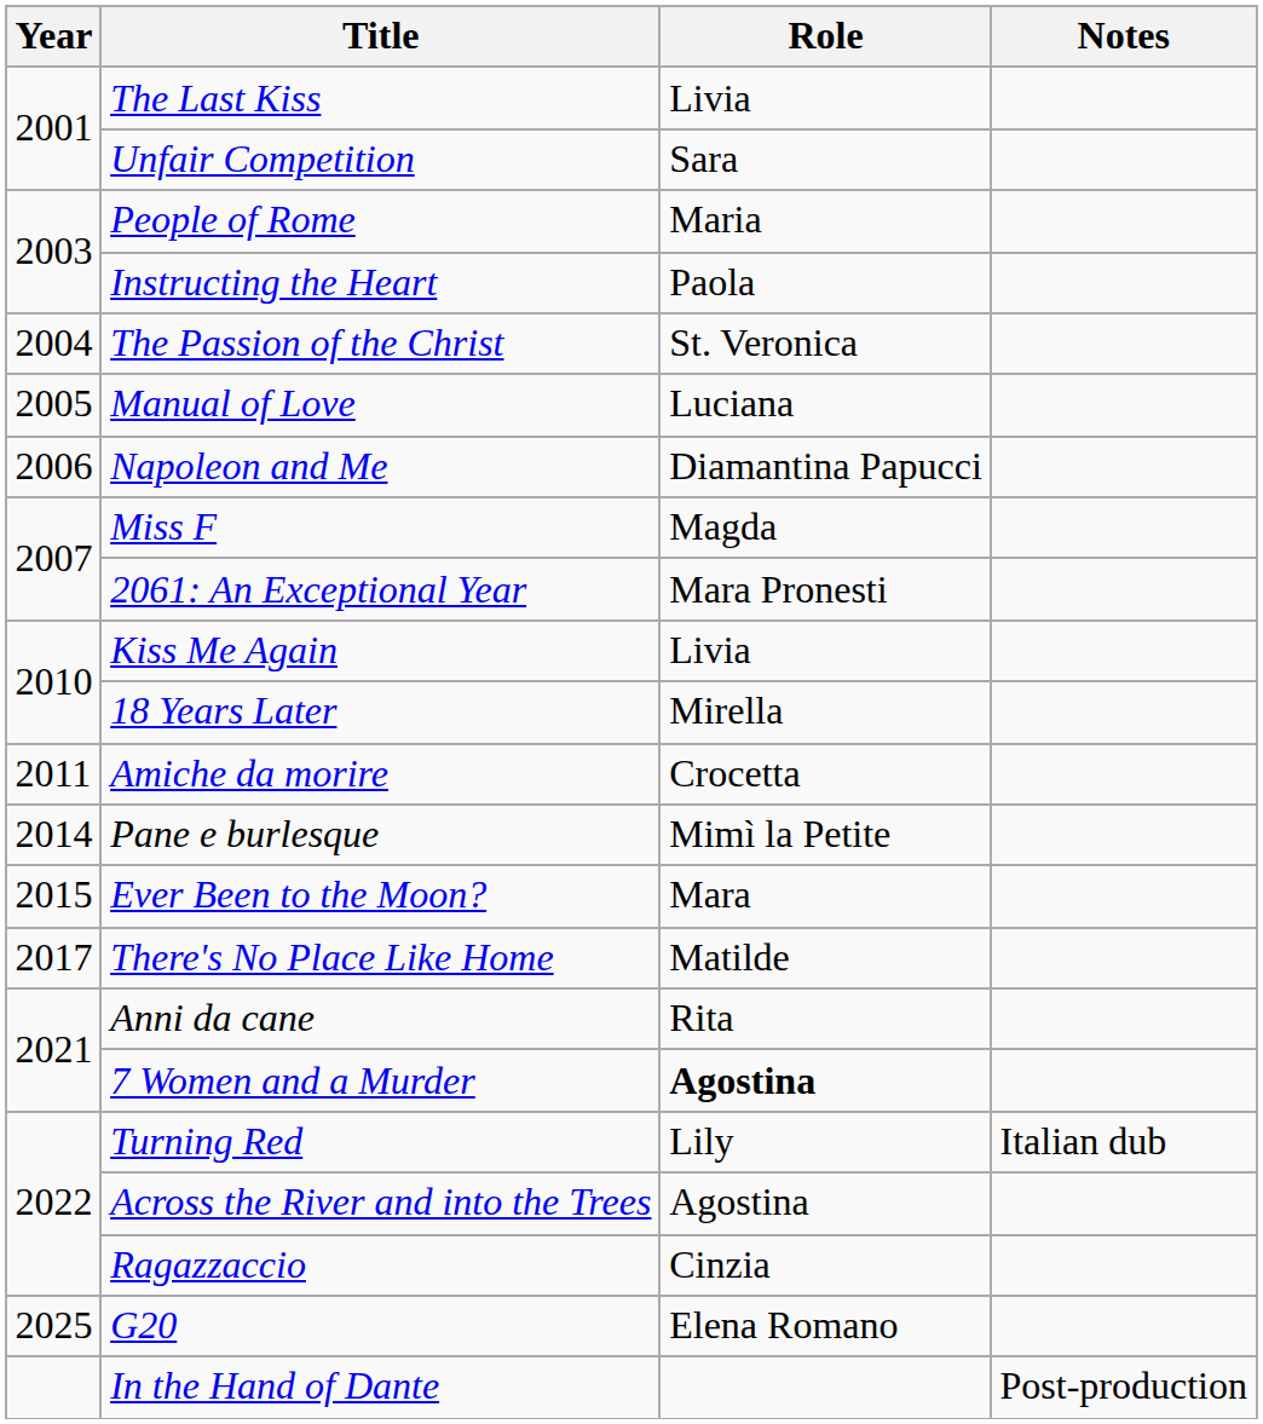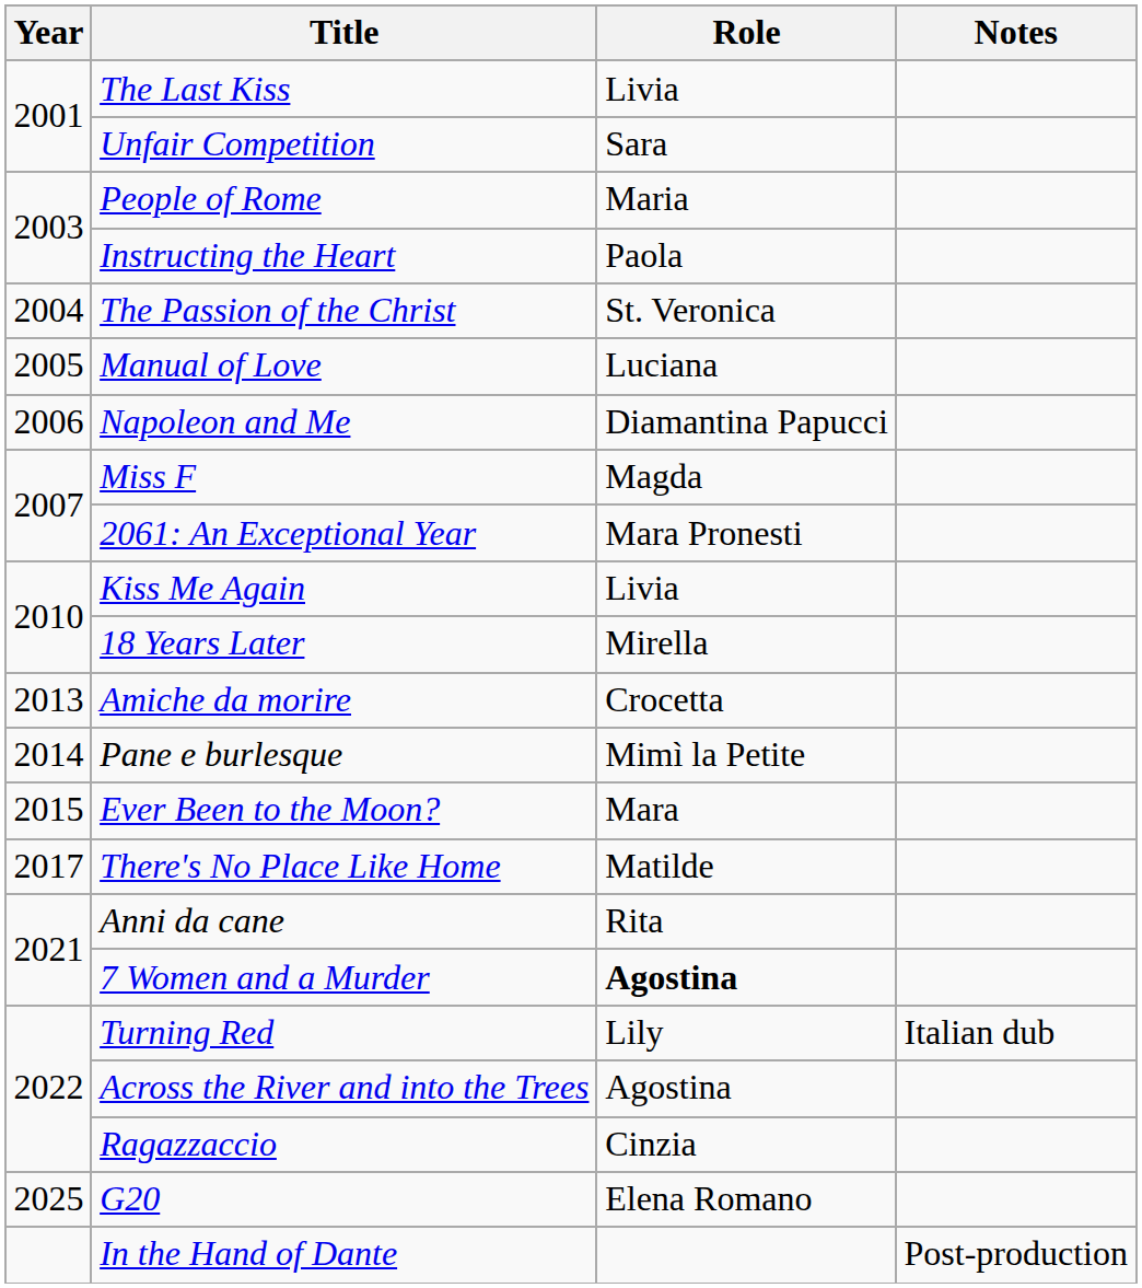Amiche da morire | Year: 2011 -> 2013
